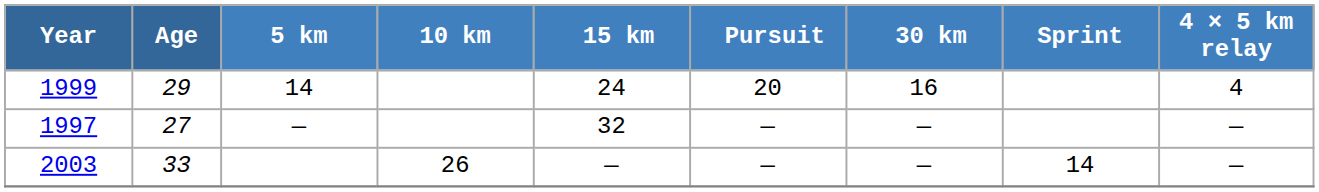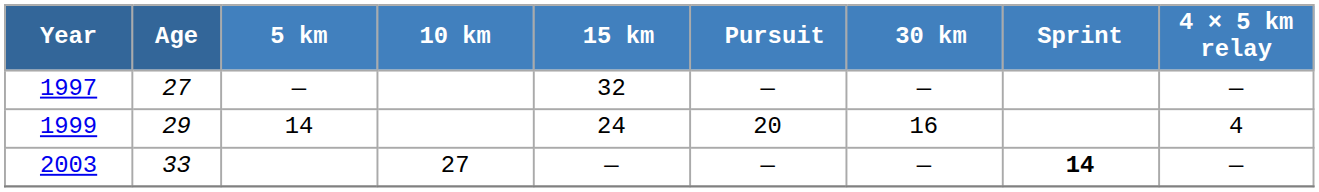rows swapped: 1997 <-> 1999
2003 | 10 km: 26 -> 27
2003 | Sprint: normal -> bold
